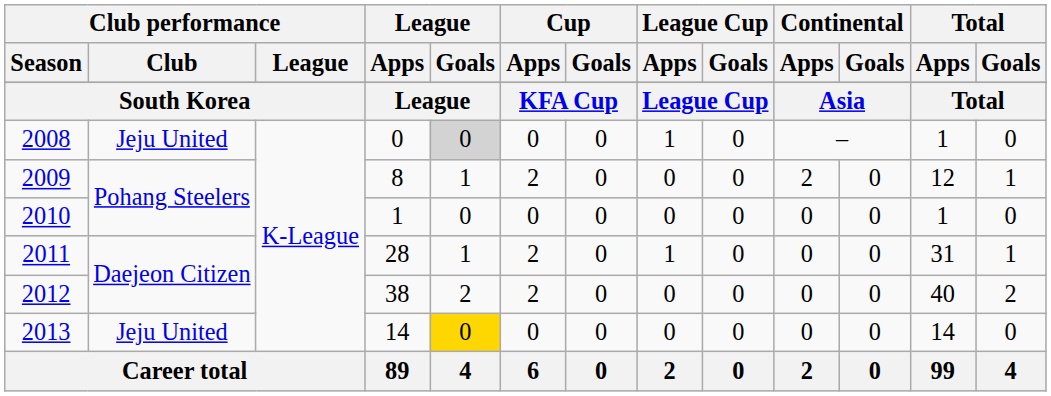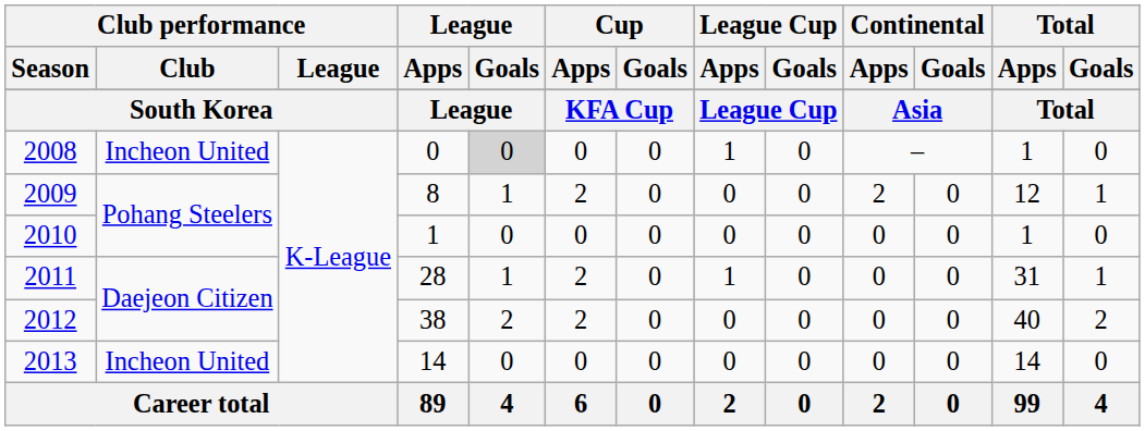2008 | Club performance / Club: Jeju United -> Incheon United
2013 | Club performance / Club: Jeju United -> Incheon United
2013 | League / Goals: gold background -> no background
